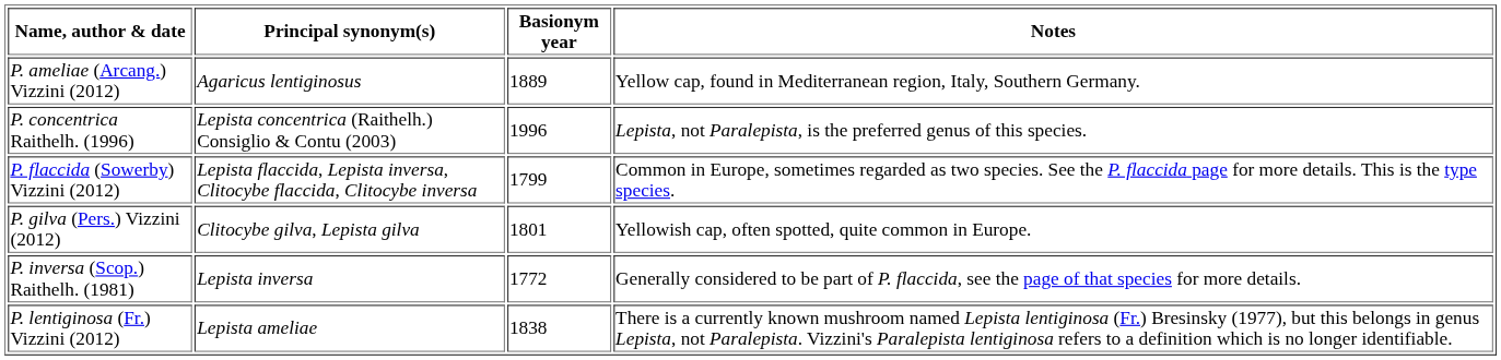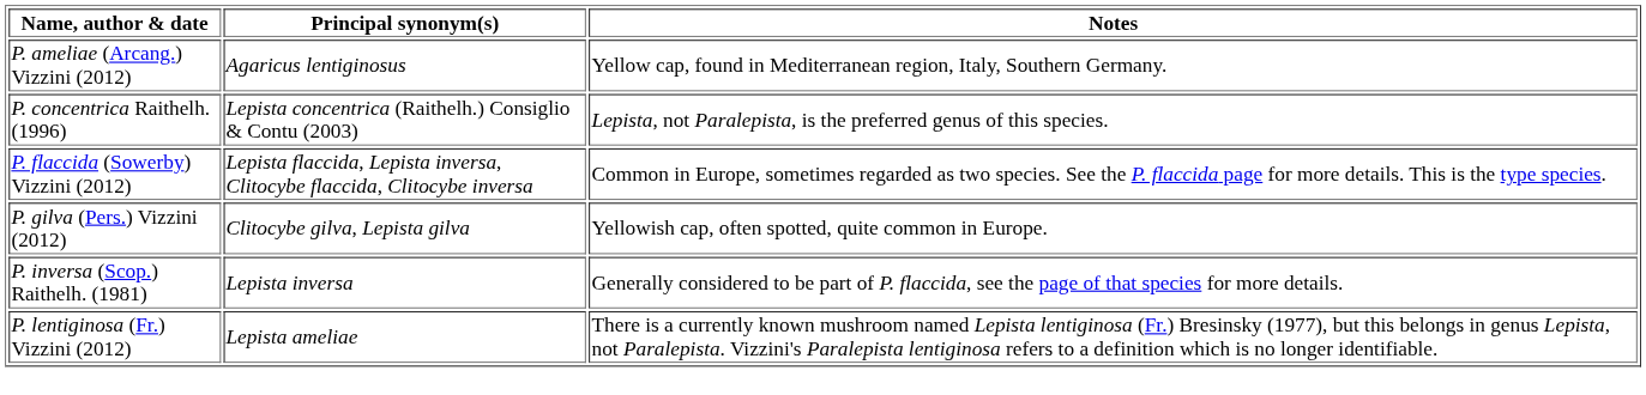- column: Basionym year | 1889 | 1996 | 1799 | 1801 | 1772 | 1838
